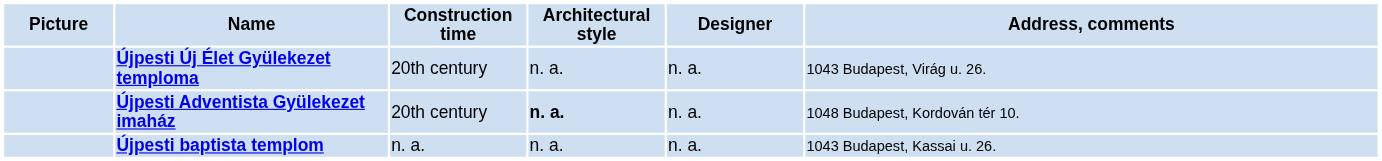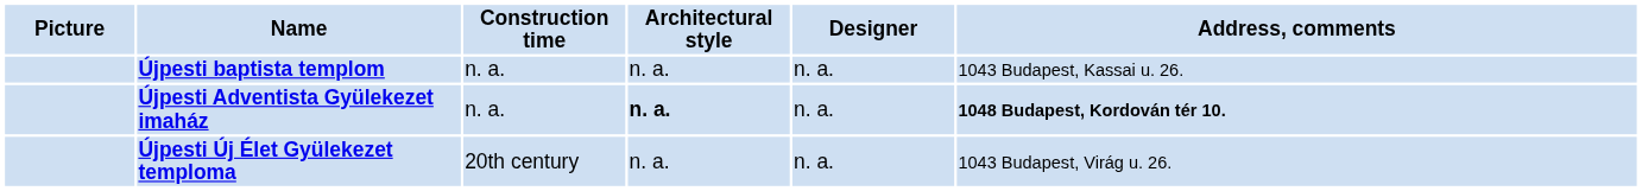rows swapped: Újpesti baptista templom <-> Újpesti Új Élet Gyülekezet temploma
Újpesti Adventista Gyülekezet imaház | Construction time: 20th century -> n. a.
Újpesti Adventista Gyülekezet imaház | Address, comments: normal -> bold
